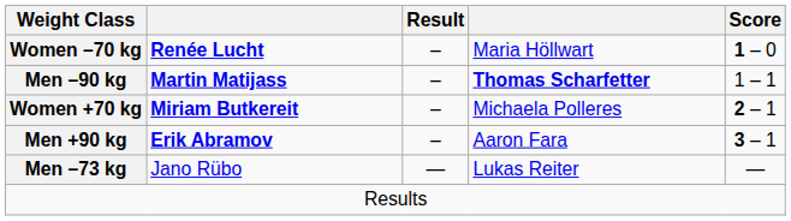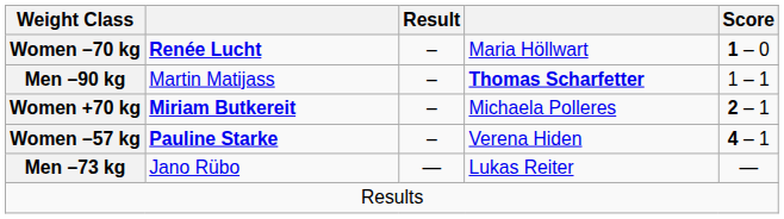Men –90 kg | column 2: bold -> normal
- row: Men +90 kg | Erik Abramov | – | Aaron Fara | 3 – 1
+ row: Women –57 kg | Pauline Starke | – | Verena Hiden | 4 – 1
